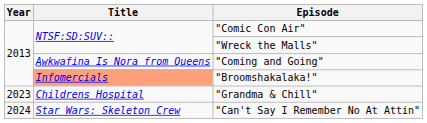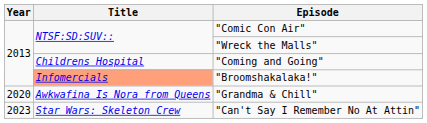"Coming and Going" | Title: Awkwafina Is Nora from Queens -> Childrens Hospital
"Grandma & Chill" | Year: 2023 -> 2020
"Grandma & Chill" | Title: Childrens Hospital -> Awkwafina Is Nora from Queens
"Can't Say I Remember No At Attin" | Year: 2024 -> 2023
